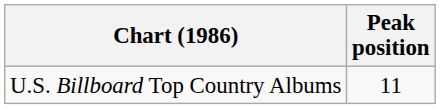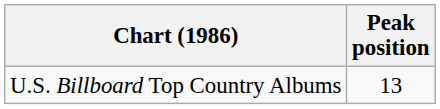U.S. Billboard Top Country Albums | Peak position: 11 -> 13
